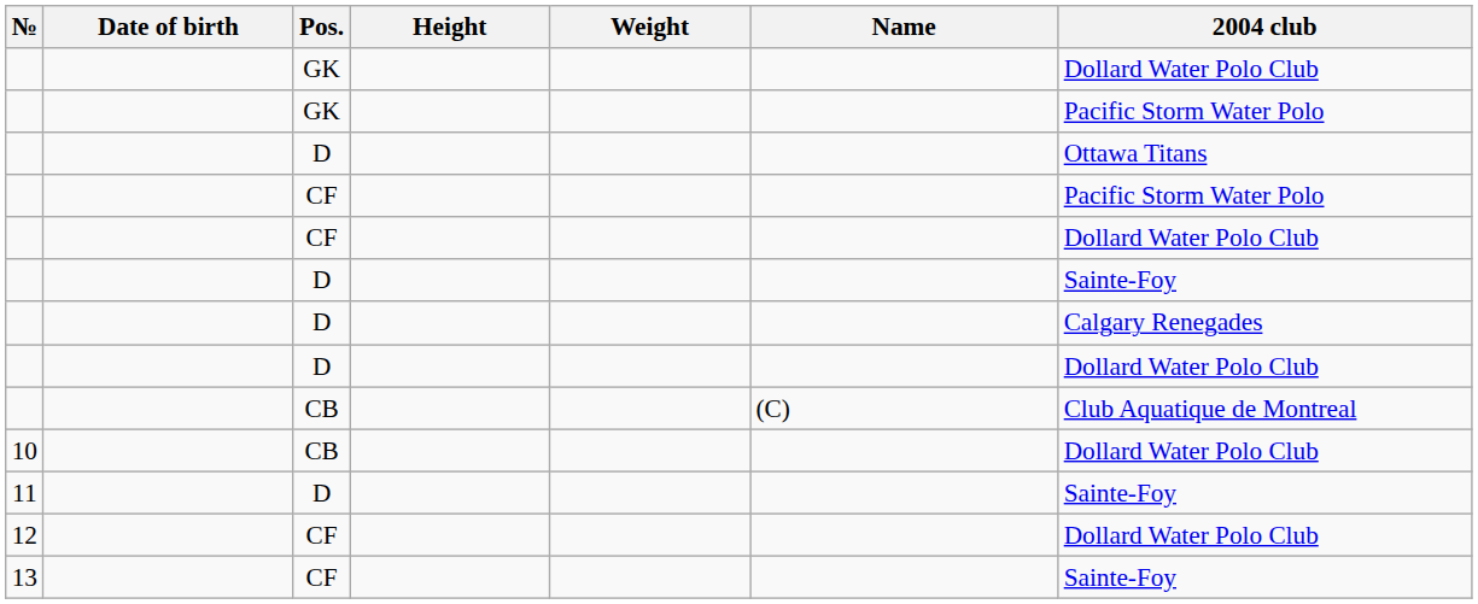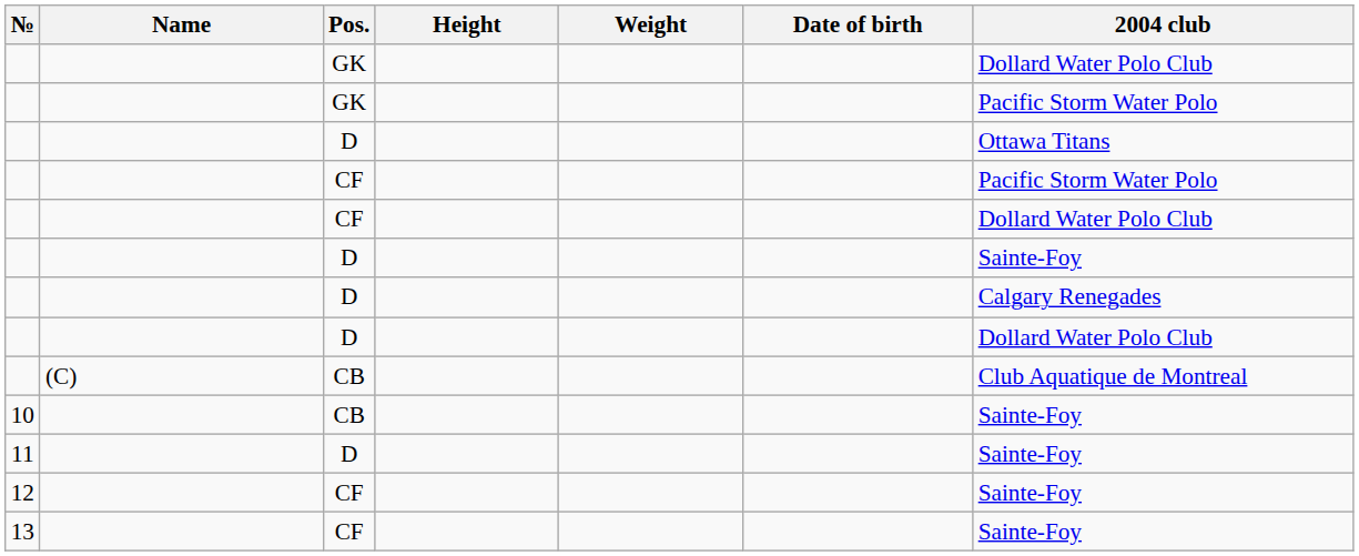columns swapped: Name <-> Date of birth
10 | 2004 club: Dollard Water Polo Club -> Sainte-Foy
12 | 2004 club: Dollard Water Polo Club -> Sainte-Foy
